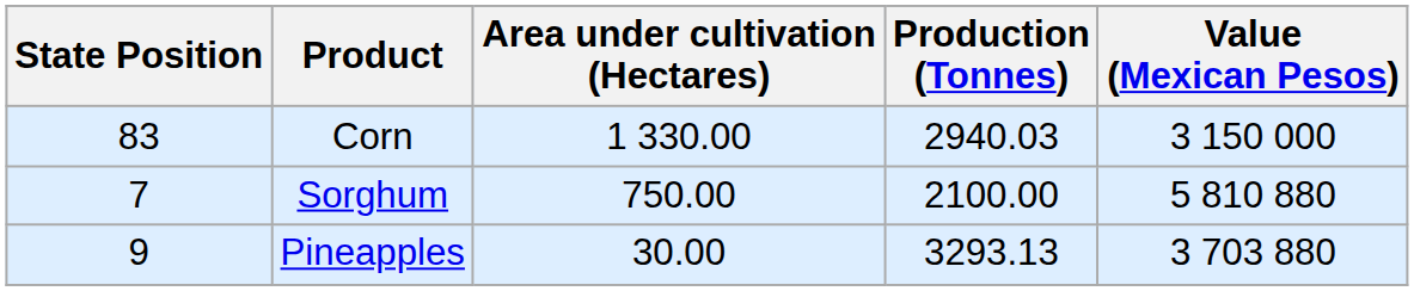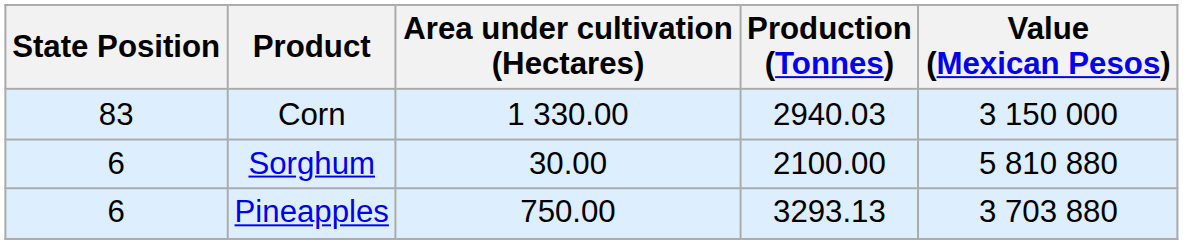Sorghum | State Position: 7 -> 6
Sorghum | Area under cultivation (Hectares): 750.00 -> 30.00
Pineapples | State Position: 9 -> 6
Pineapples | Area under cultivation (Hectares): 30.00 -> 750.00
